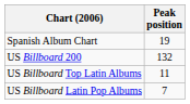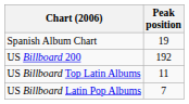US Billboard 200 | Peak position: 132 -> 192
